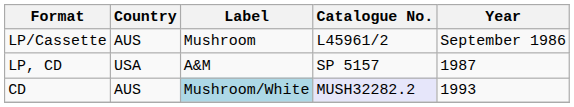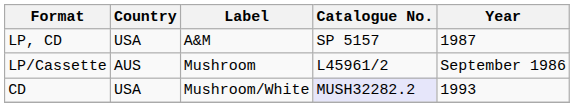rows swapped: LP/Cassette <-> LP, CD
CD | Country: AUS -> USA
CD | Label: lightblue background -> no background
